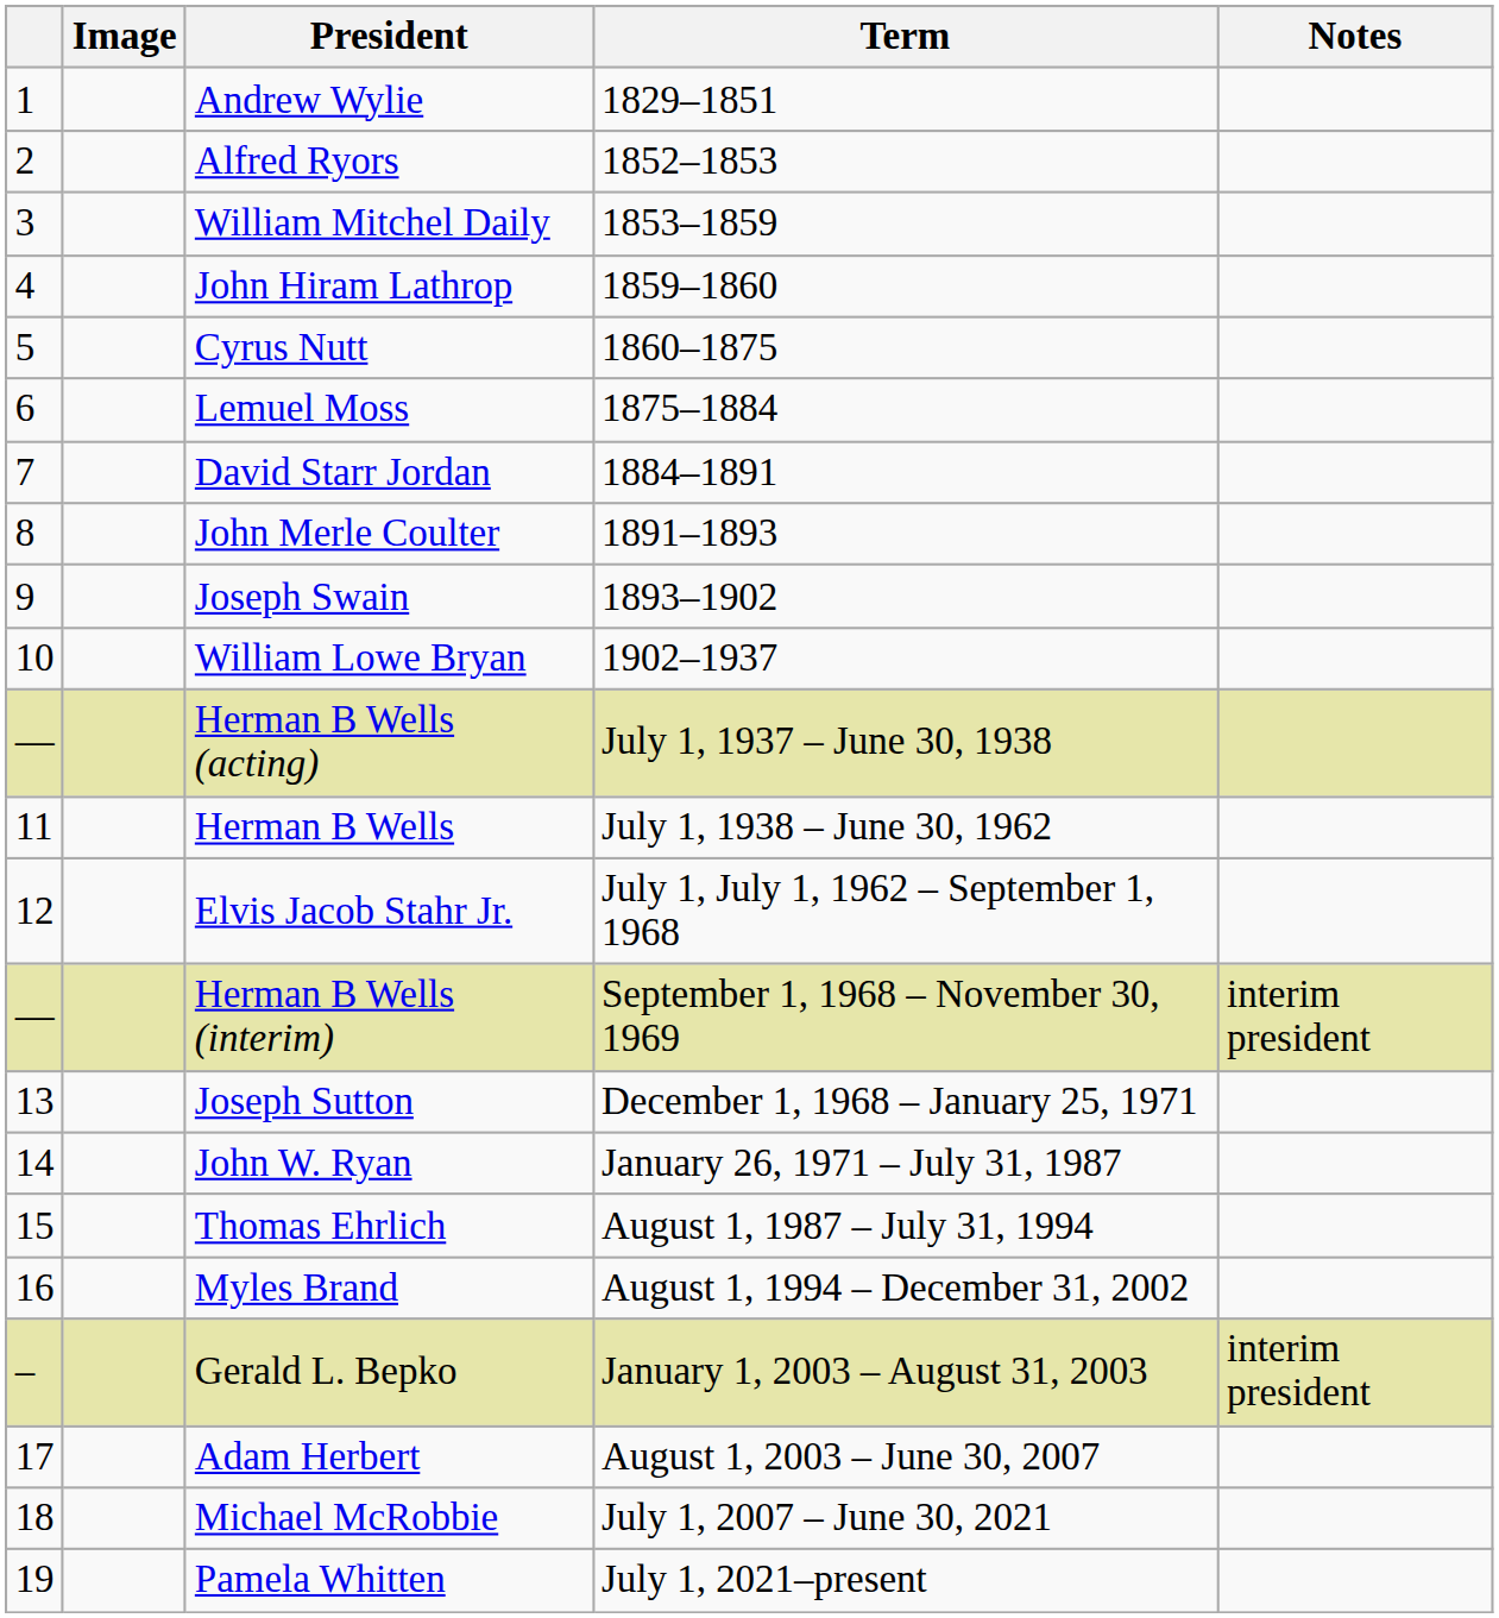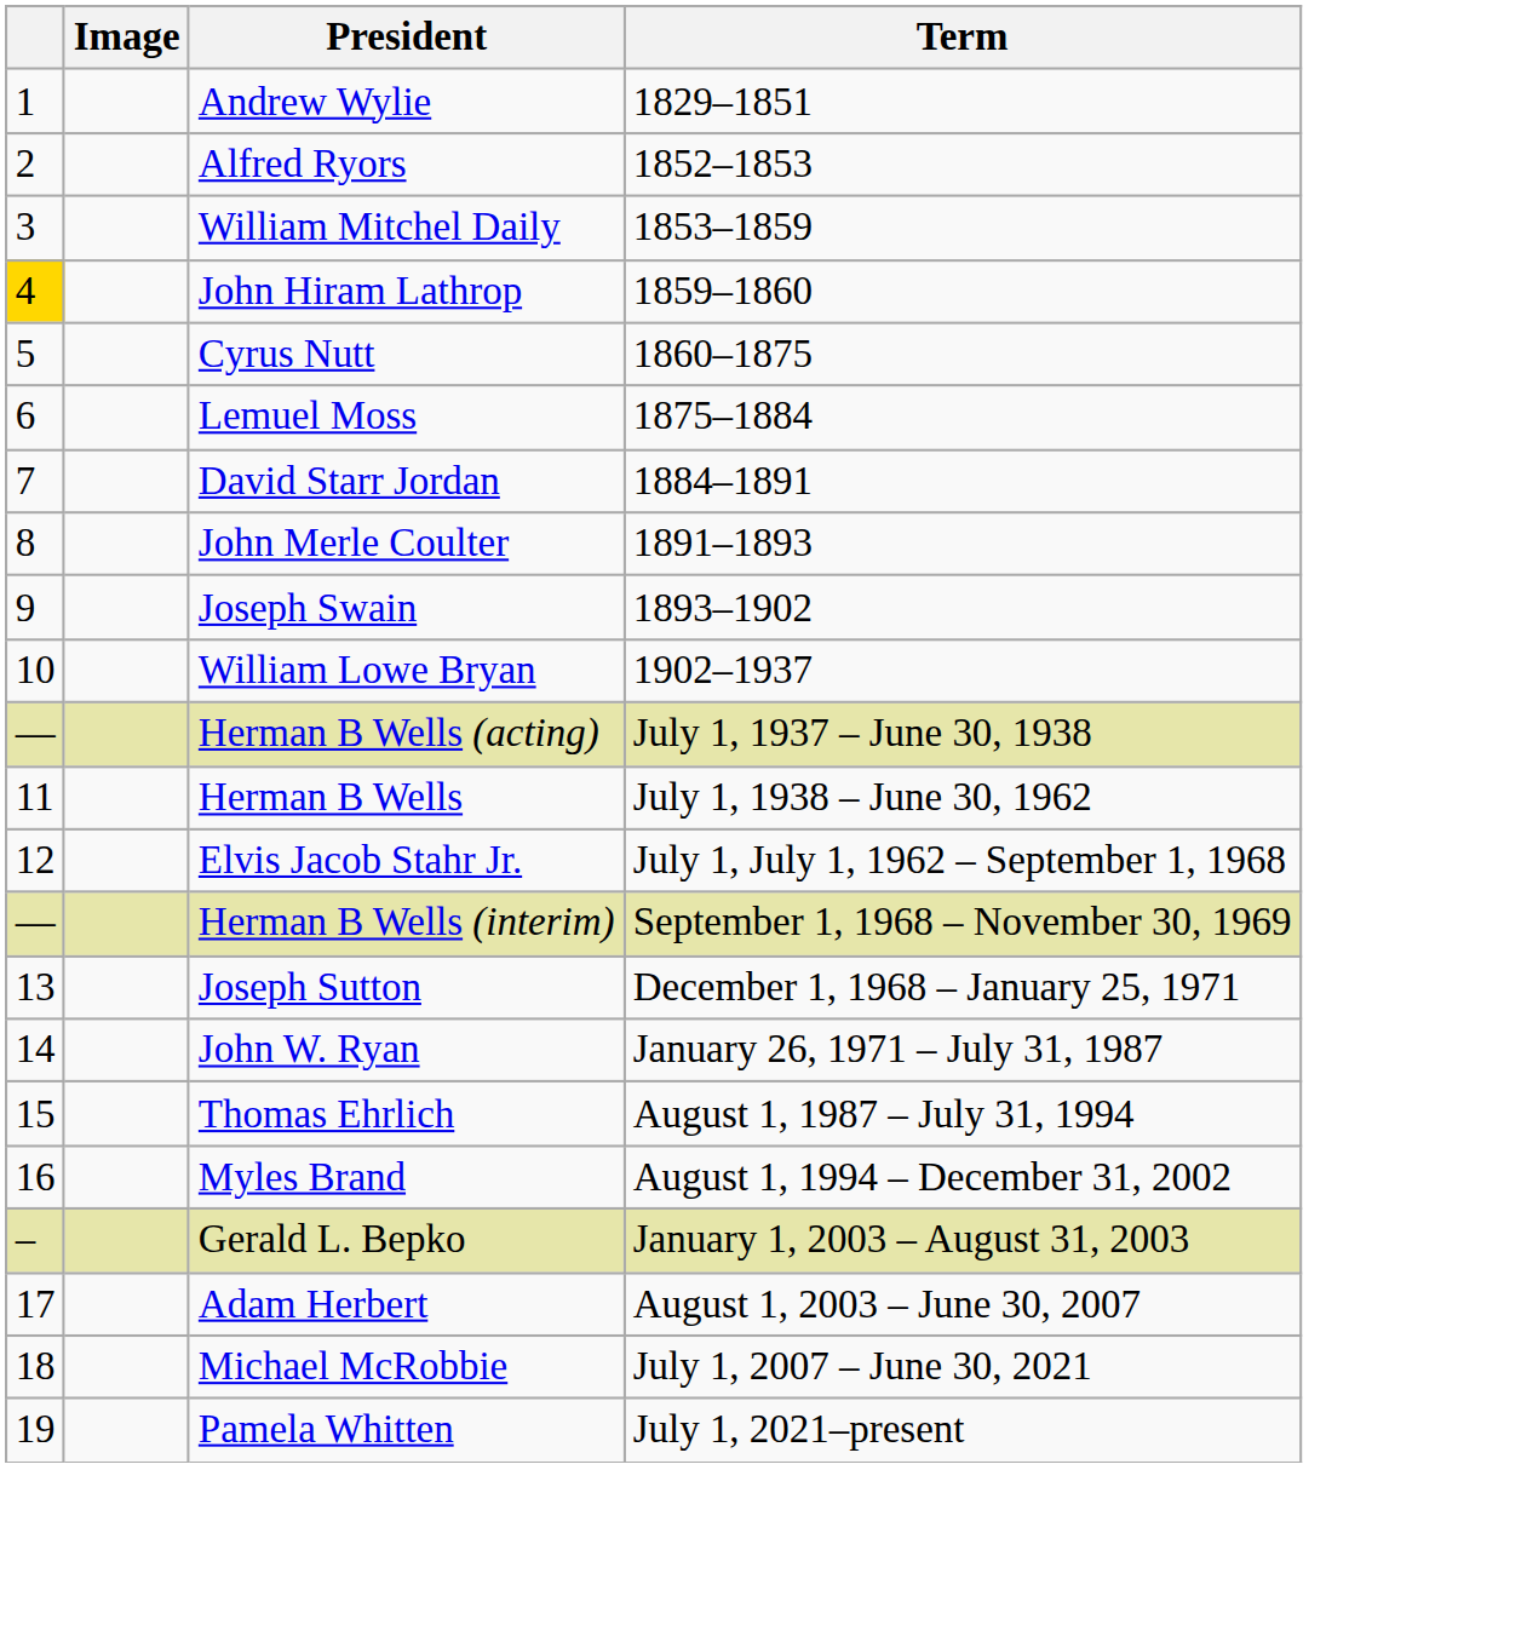- column: Notes | interim president | interim president
John Hiram Lathrop | column 1: no background -> gold background
